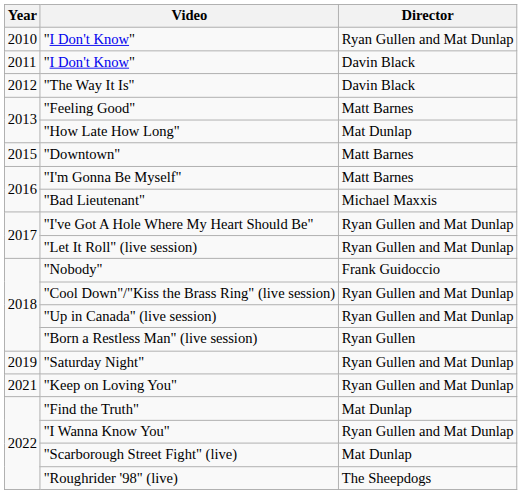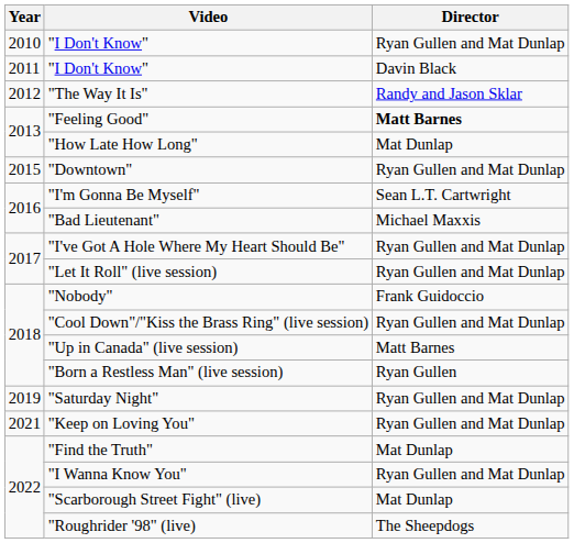"The Way It Is" | Director: Davin Black -> Randy and Jason Sklar
"Feeling Good" | Director: normal -> bold
"Downtown" | Director: Matt Barnes -> Ryan Gullen and Mat Dunlap
"I'm Gonna Be Myself" | Director: Matt Barnes -> Sean L.T. Cartwright
"Up in Canada" (live session) | Director: Ryan Gullen and Mat Dunlap -> Matt Barnes
